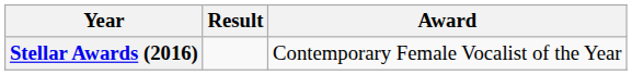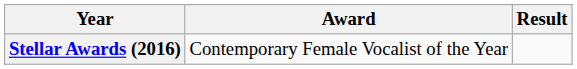columns swapped: Award <-> Result
